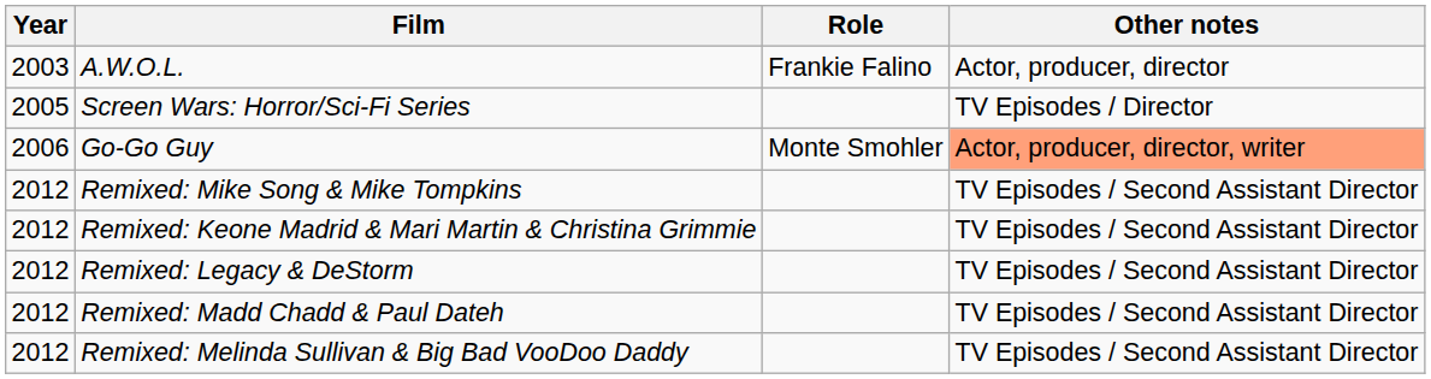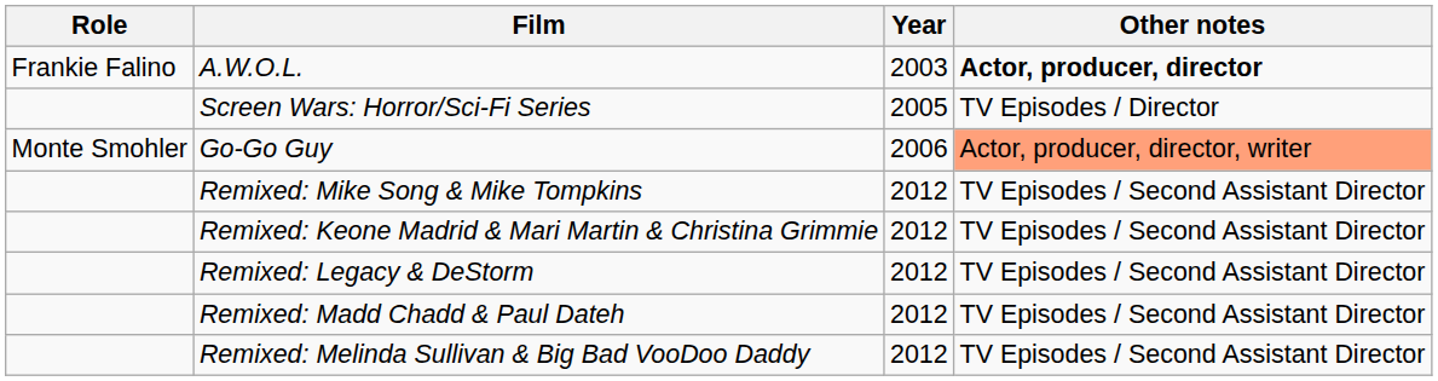columns swapped: Year <-> Role
A.W.O.L. | Other notes: normal -> bold
